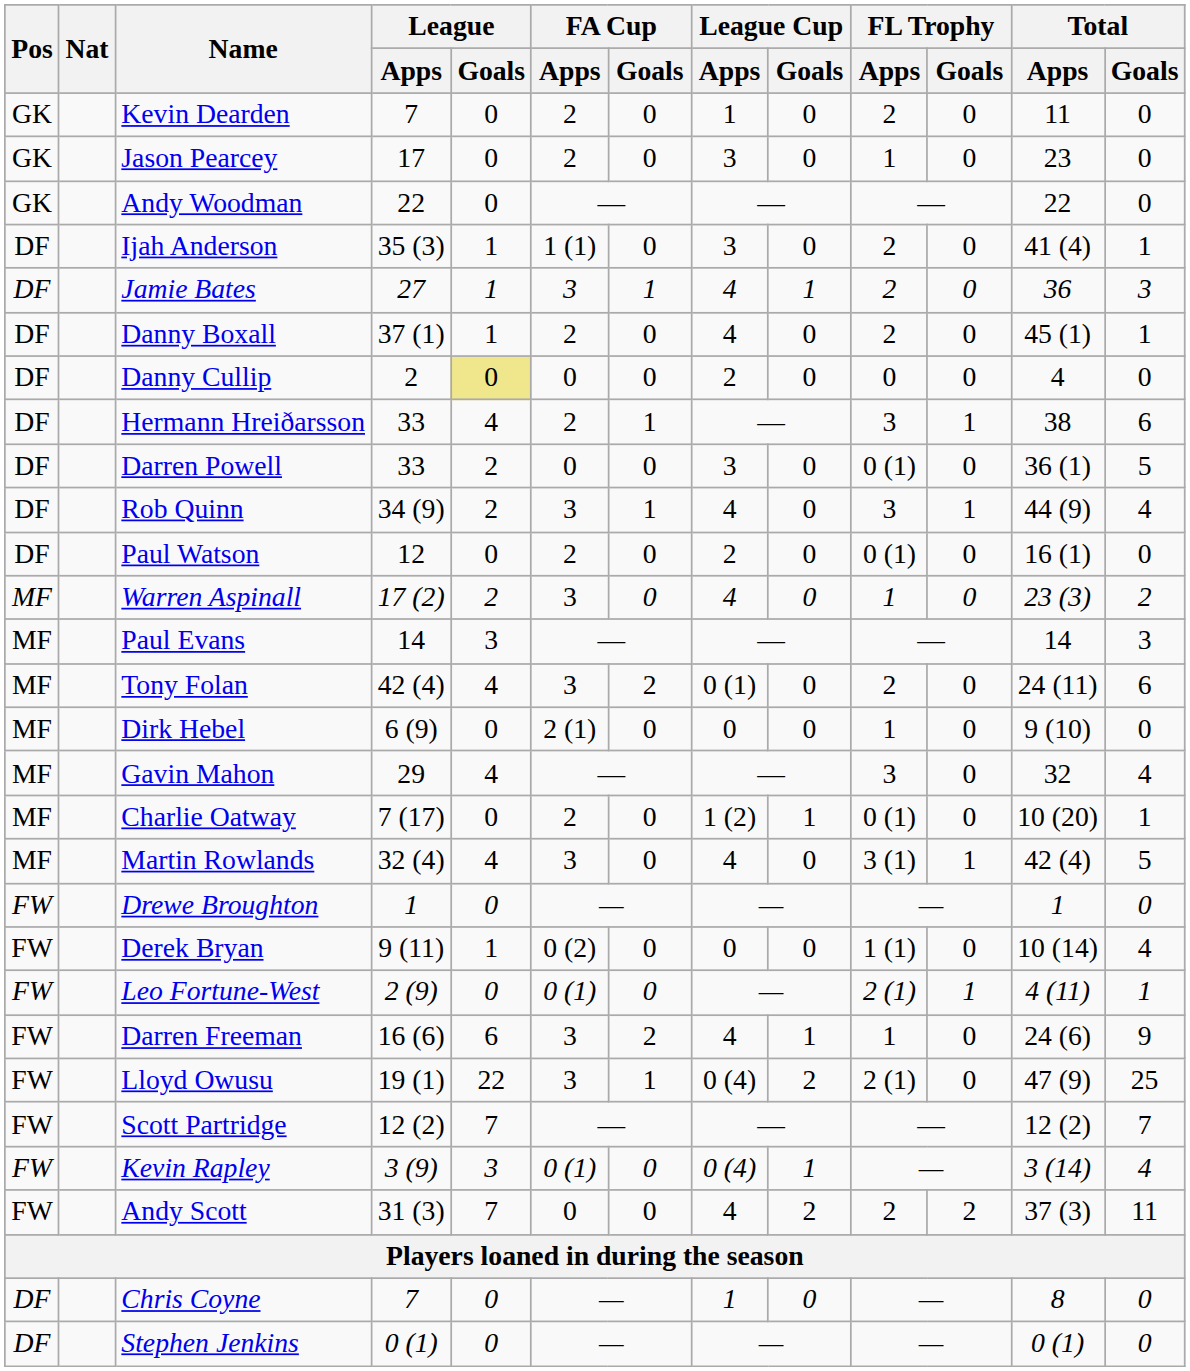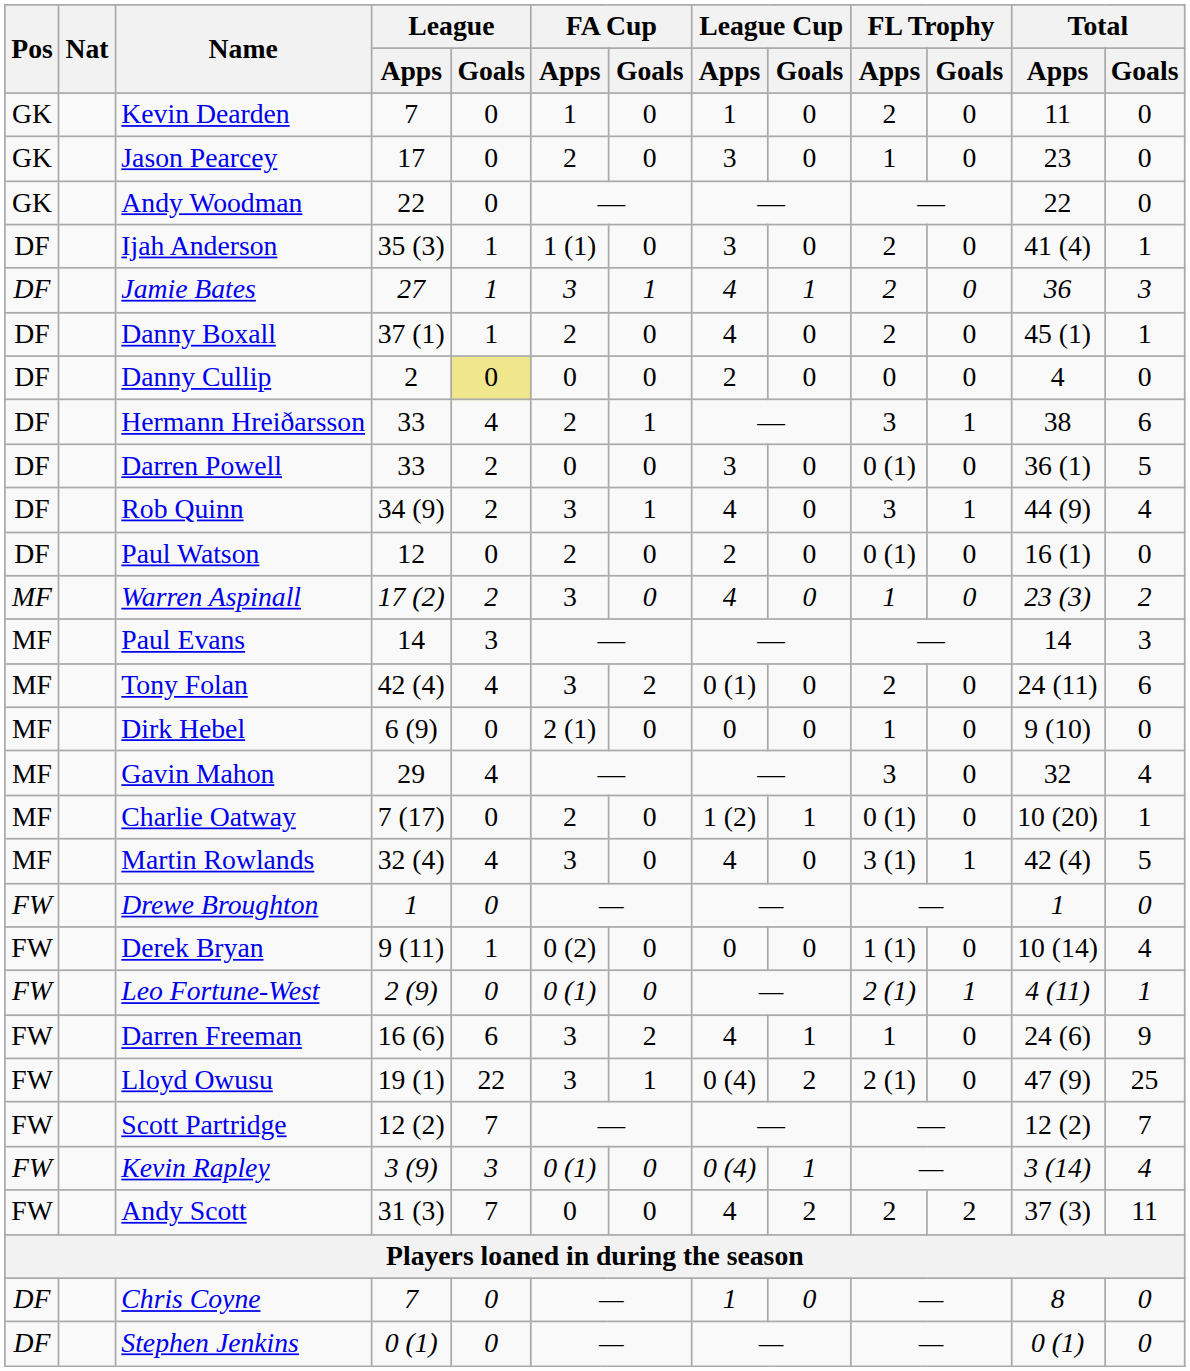Kevin Dearden | FA Cup / Apps: 2 -> 1
